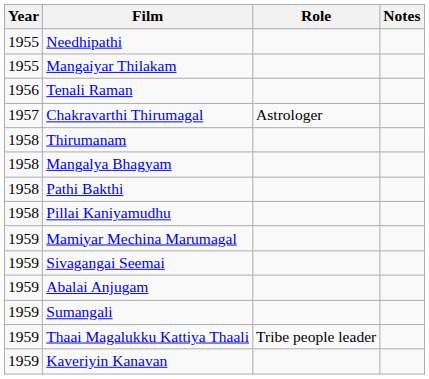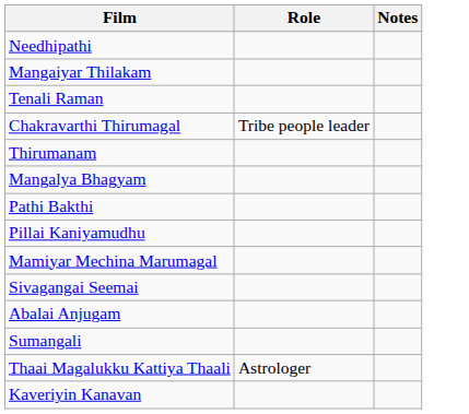- column: Year | 1955 | 1955 | 1956 | 1957 | 1958 | 1958 | 1958 | 1958 | 1959 | 1959 | 1959 | 1959 | 1959 | 1959
Chakravarthi Thirumagal | Role: Astrologer -> Tribe people leader
Thaai Magalukku Kattiya Thaali | Role: Tribe people leader -> Astrologer
